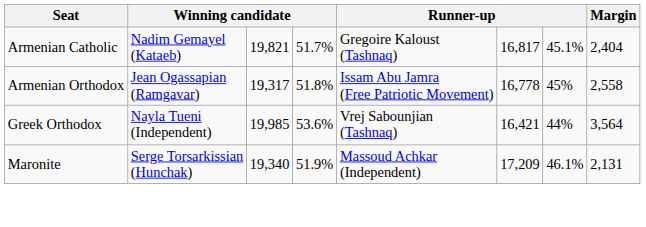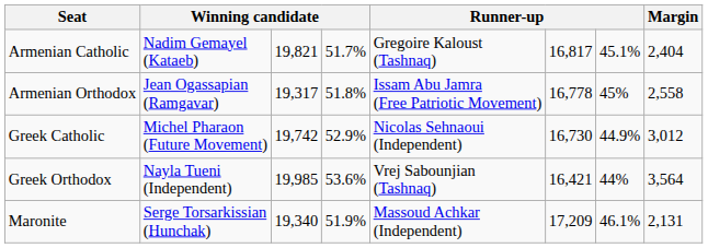+ row: Greek Catholic | Michel Pharaon (Future Movement) | 19,742 | 52.9% | Nicolas Sehnaoui (Independent) | 16,730 | 44.9% | 3,012
